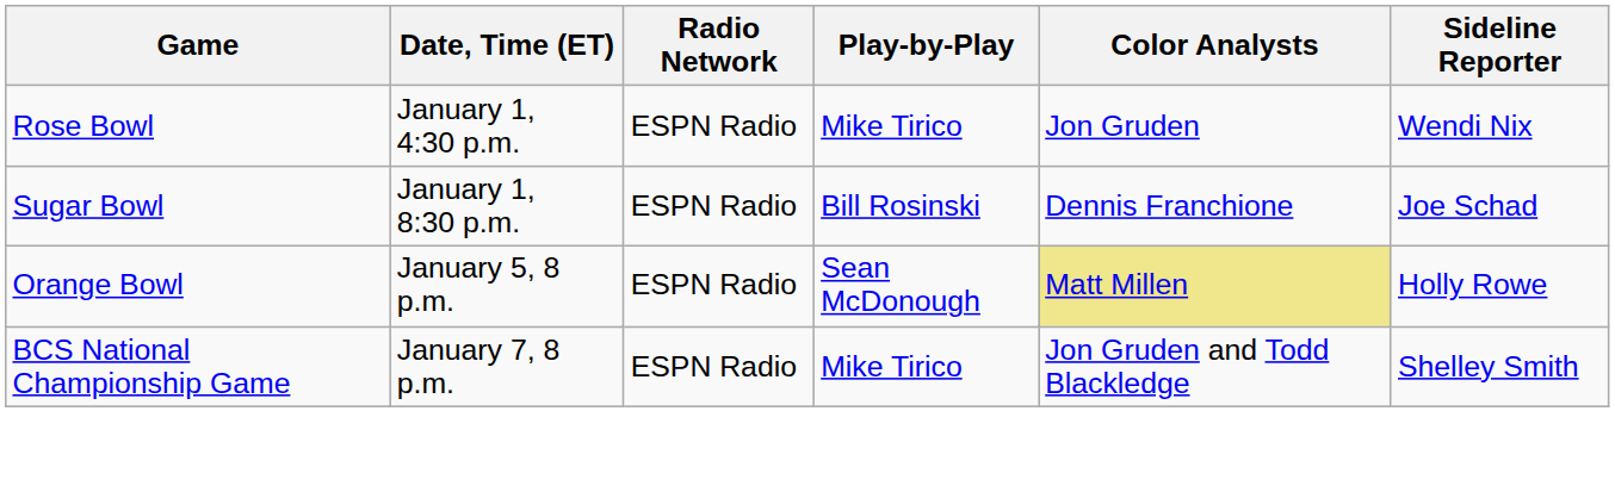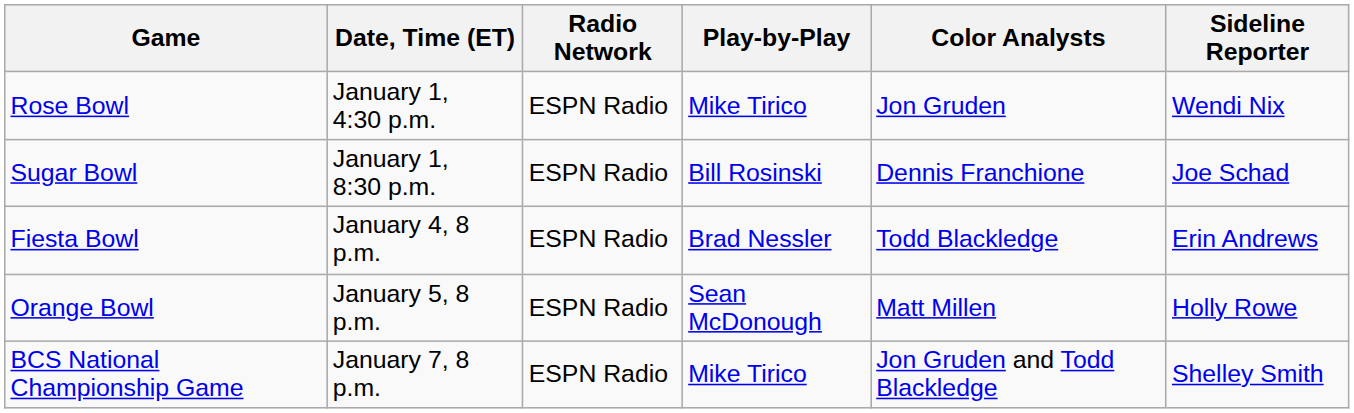+ row: Fiesta Bowl | January 4, 8 p.m. | ESPN Radio | Brad Nessler | Todd Blackledge | Erin Andrews
Orange Bowl | Color Analysts: khaki background -> no background
